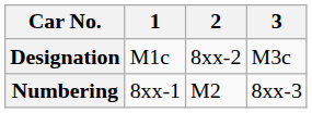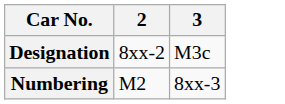- column: 1 | M1c | 8xx-1
